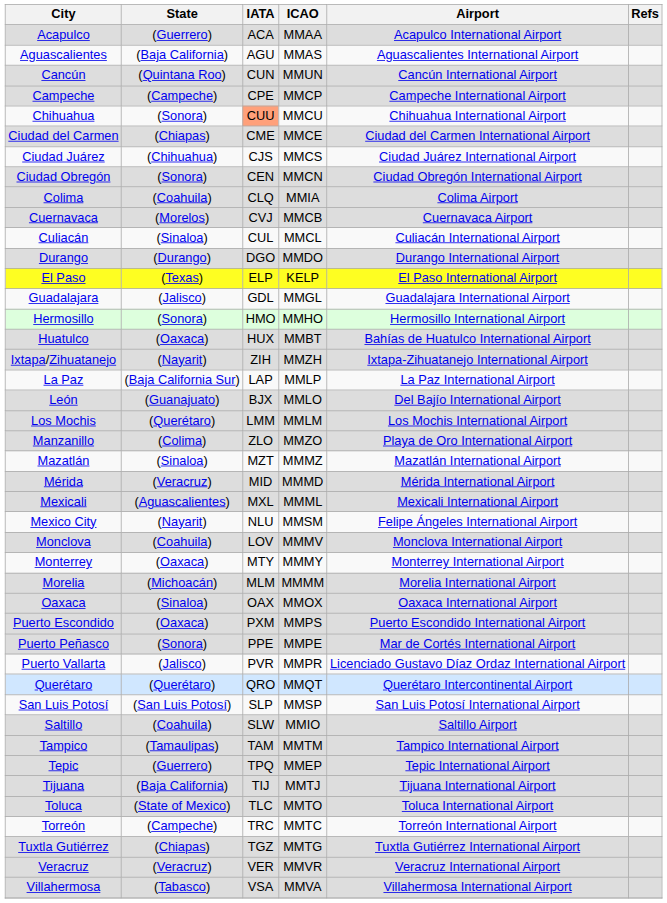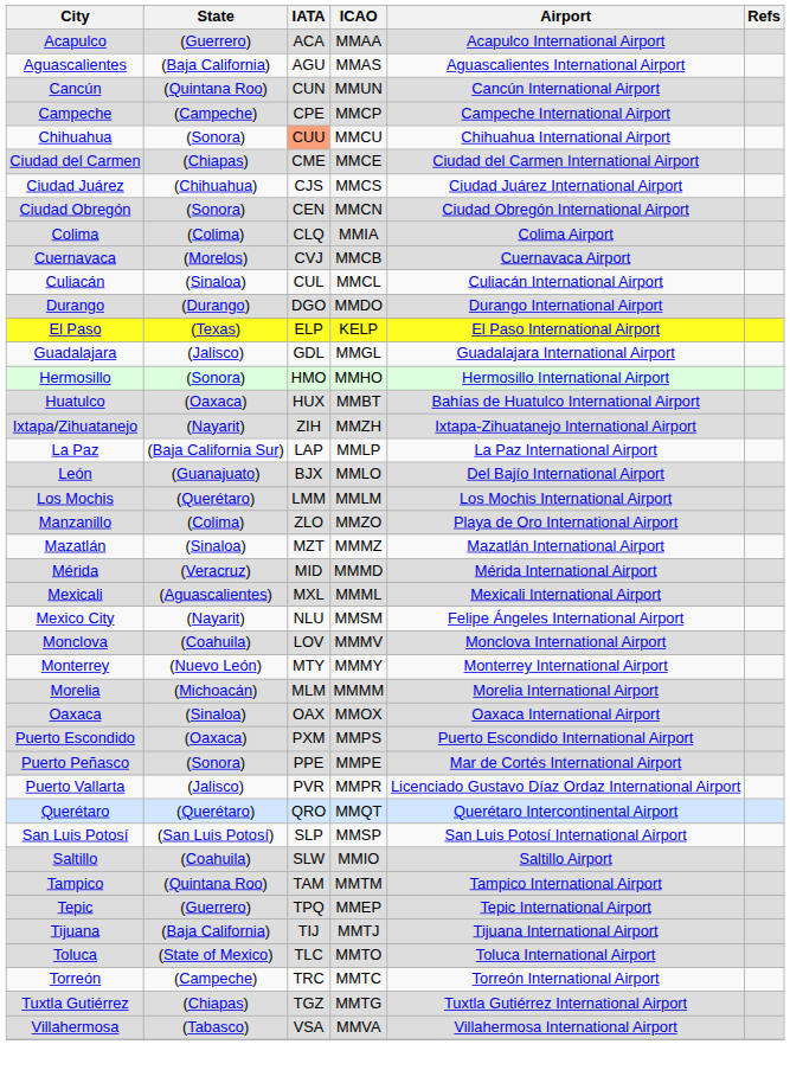Colima | State: (Coahuila) -> (Colima)
Monterrey | State: (Oaxaca) -> (Nuevo León)
Tampico | State: (Tamaulipas) -> (Quintana Roo)
- row: Veracruz | (Veracruz) | VER | MMVR | Veracruz International Airport
